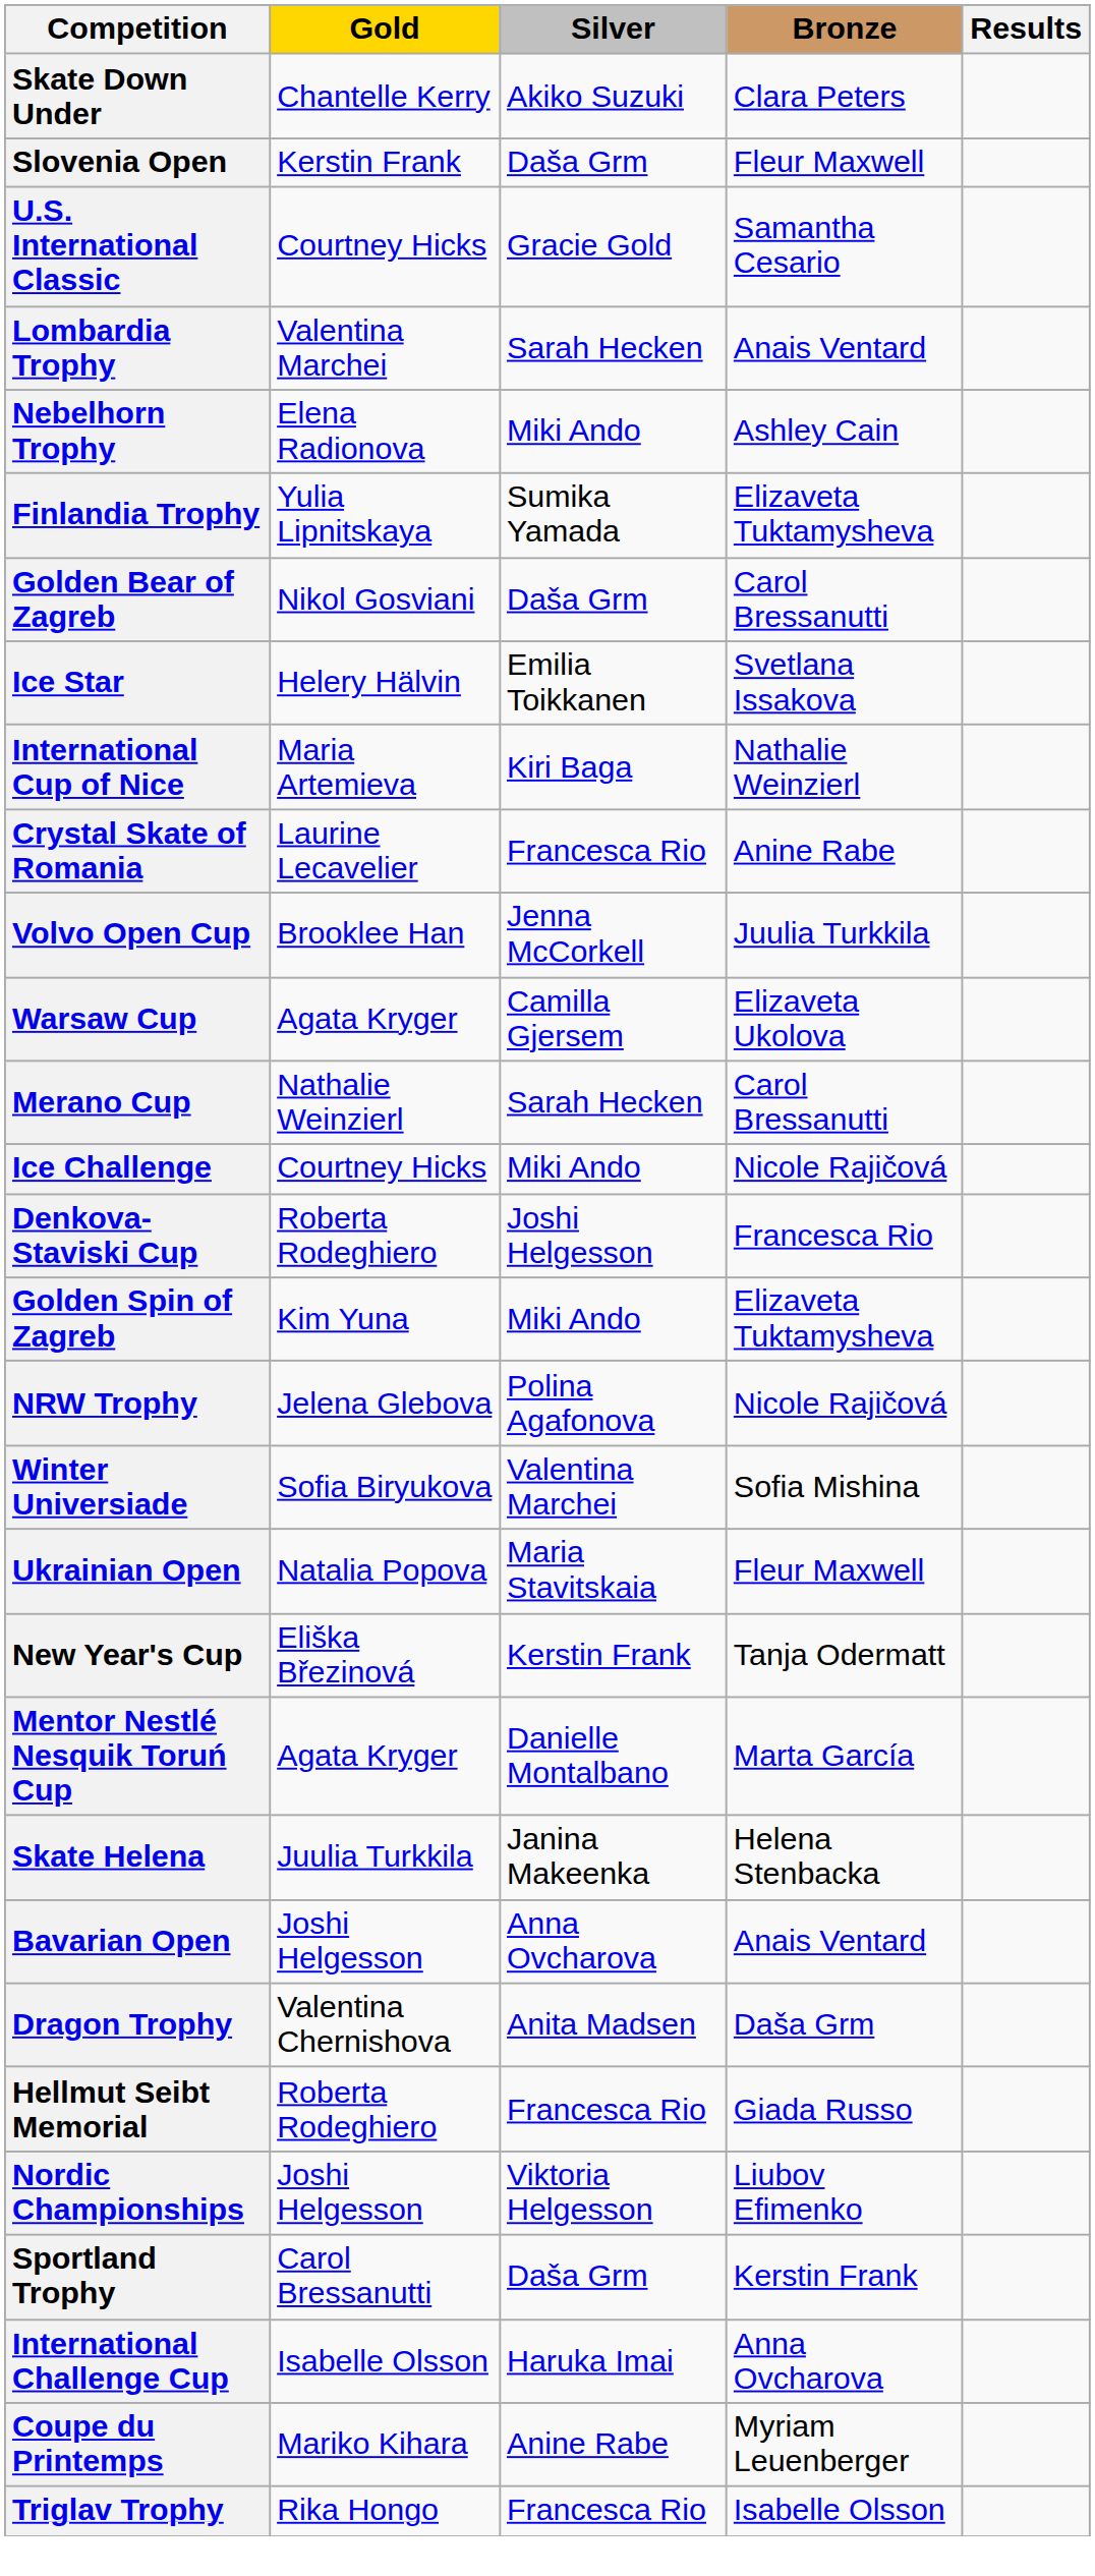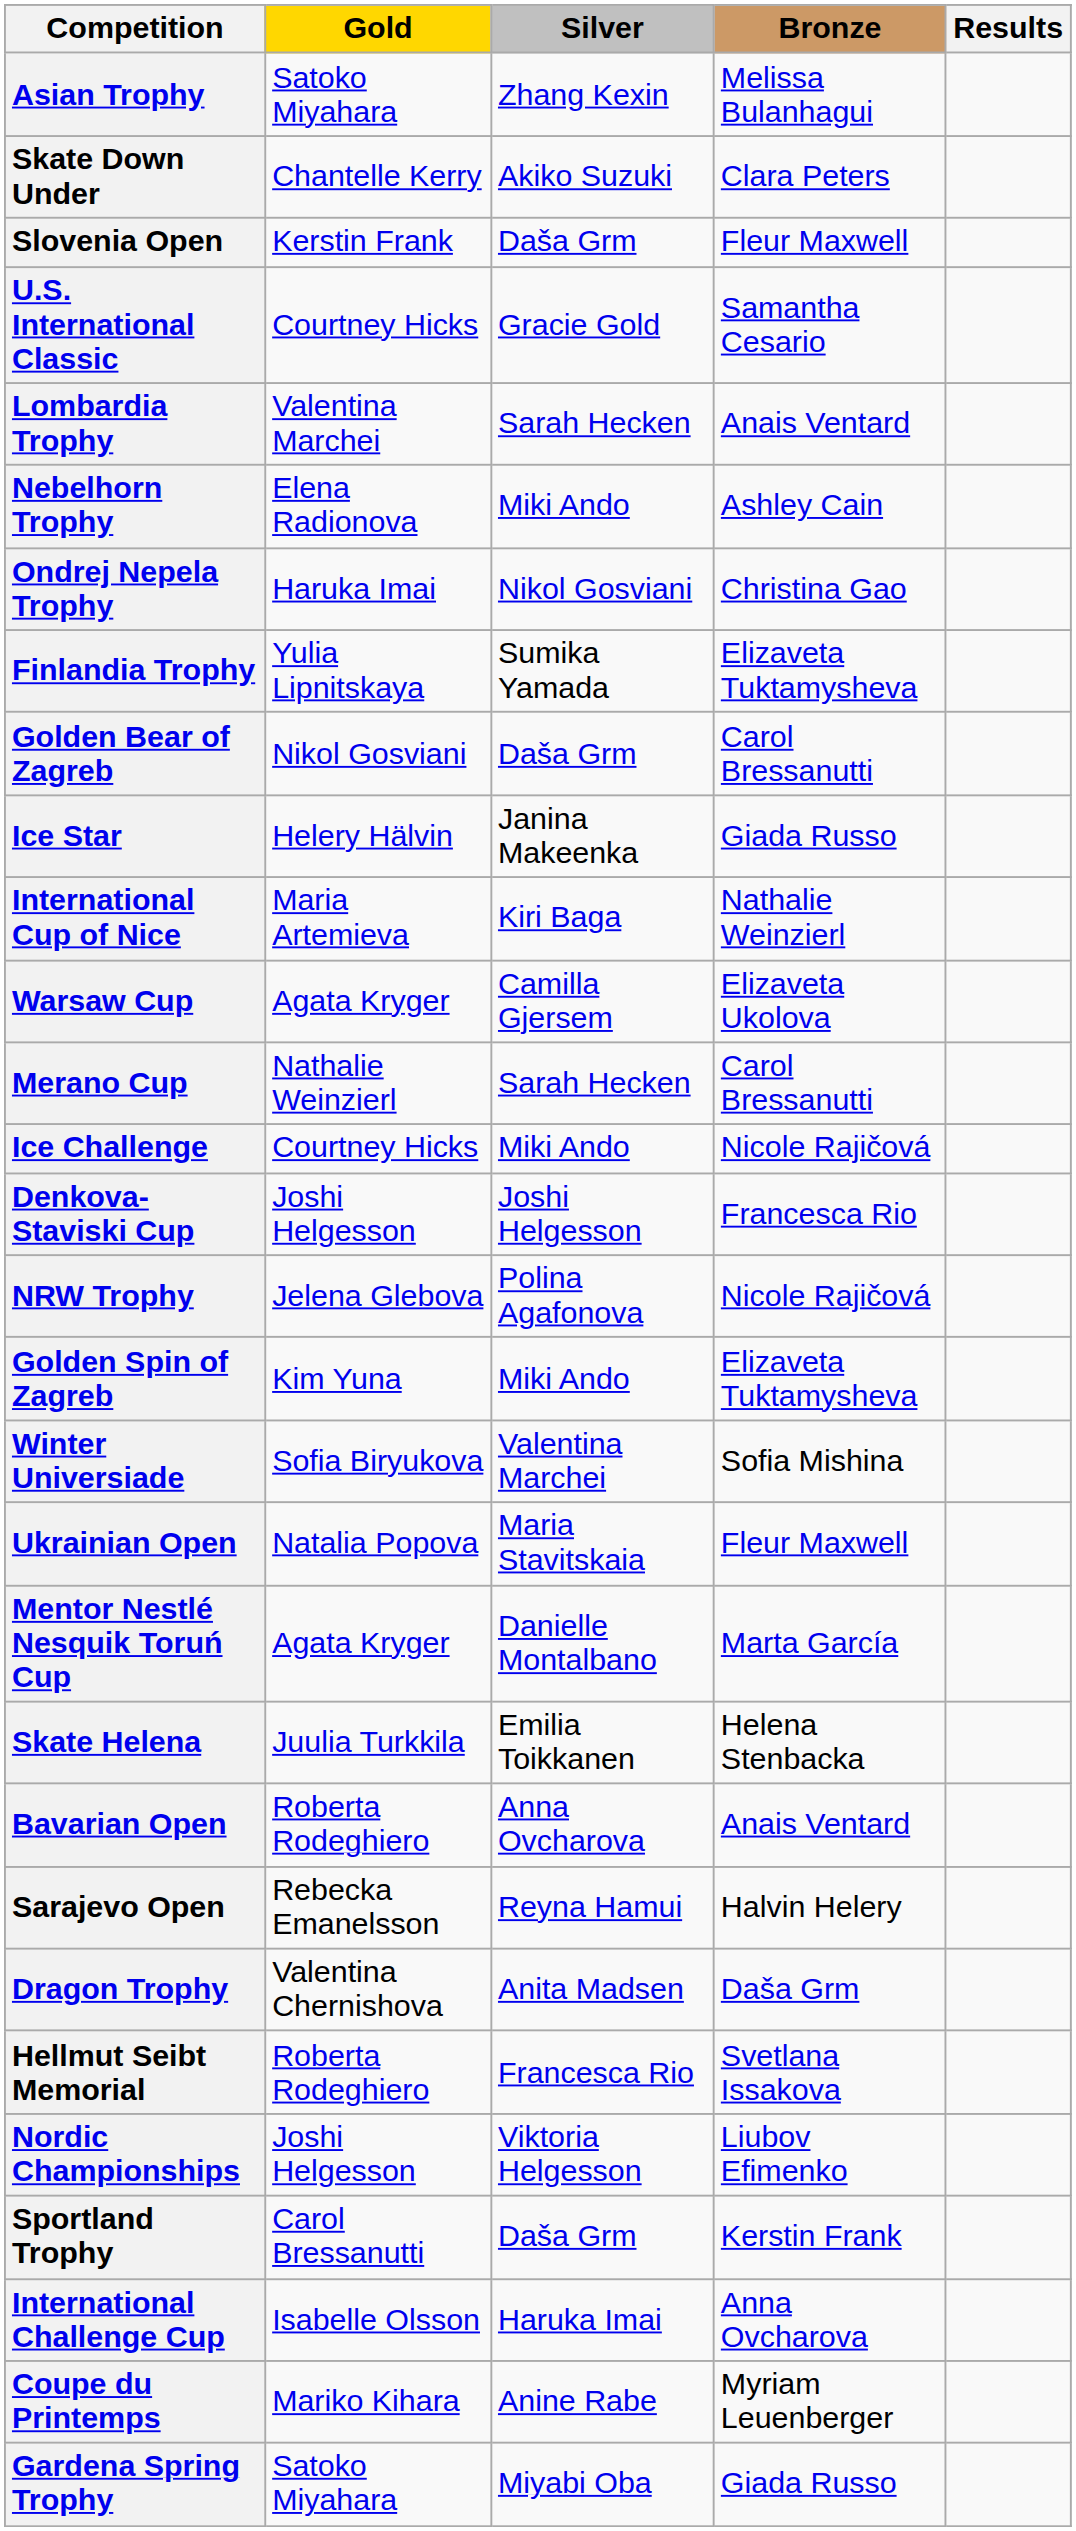+ row: Asian Trophy | Satoko Miyahara | Zhang Kexin | Melissa Bulanhagui
+ row: Ondrej Nepela Trophy | Haruka Imai | Nikol Gosviani | Christina Gao
Ice Star | Silver: Emilia Toikkanen -> Janina Makeenka
Ice Star | Bronze: Svetlana Issakova -> Giada Russo
- row: Crystal Skate of Romania | Laurine Lecavelier | Francesca Rio | Anine Rabe
- row: Volvo Open Cup | Brooklee Han | Jenna McCorkell | Juulia Turkkila
Denkova-Staviski Cup | Gold: Roberta Rodeghiero -> Joshi Helgesson
rows swapped: NRW Trophy <-> Golden Spin of Zagreb
- row: New Year's Cup | Eliška Březinová | Kerstin Frank | Tanja Odermatt
Skate Helena | Silver: Janina Makeenka -> Emilia Toikkanen
Bavarian Open | Gold: Joshi Helgesson -> Roberta Rodeghiero
+ row: Sarajevo Open | Rebecka Emanelsson | Reyna Hamui | Halvin Helery
Hellmut Seibt Memorial | Bronze: Giada Russo -> Svetlana Issakova
+ row: Gardena Spring Trophy | Satoko Miyahara | Miyabi Oba | Giada Russo
- row: Triglav Trophy | Rika Hongo | Francesca Rio | Isabelle Olsson
